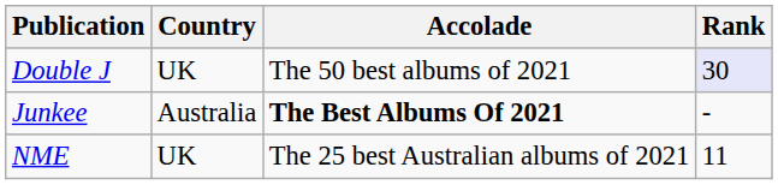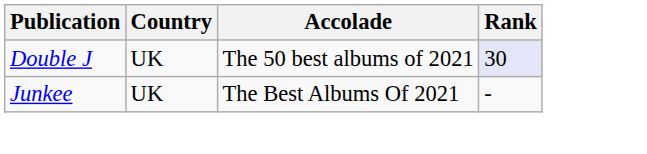Junkee | Country: Australia -> UK
Junkee | Accolade: bold -> normal
- row: NME | UK | The 25 best Australian albums of 2021 | 11
